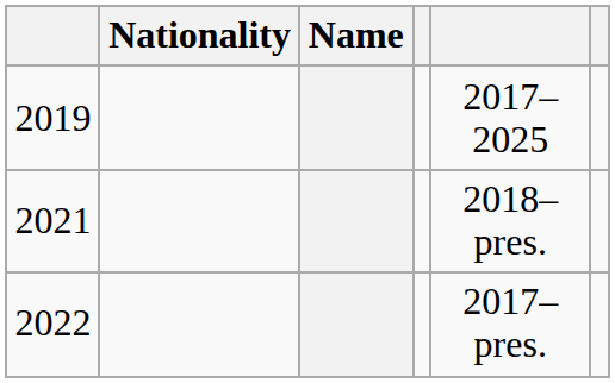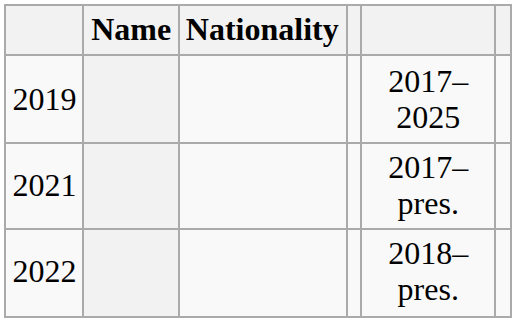columns swapped: Name <-> Nationality
2021 | column 5: 2018–pres. -> 2017–pres.
2022 | column 5: 2017–pres. -> 2018–pres.
